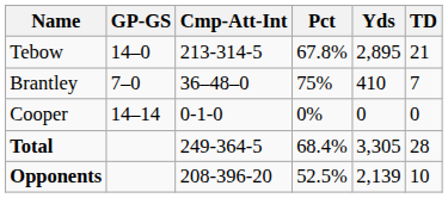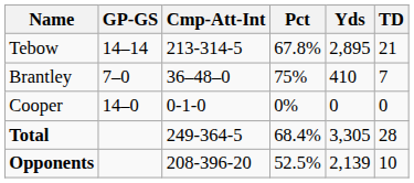Tebow | GP-GS: 14–0 -> 14–14
Cooper | GP-GS: 14–14 -> 14–0
